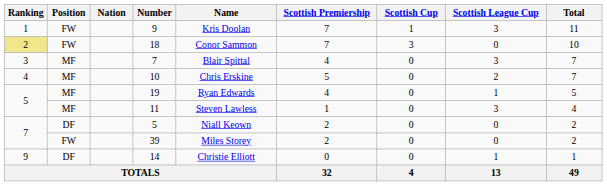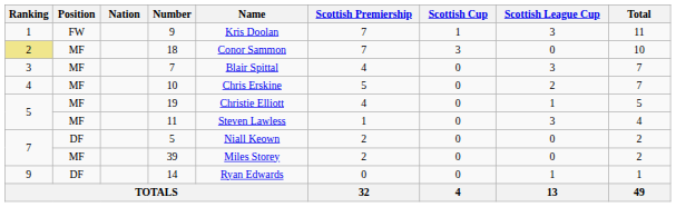18 | Position: FW -> MF
19 | Name: Ryan Edwards -> Christie Elliott
39 | Position: FW -> MF
14 | Name: Christie Elliott -> Ryan Edwards
